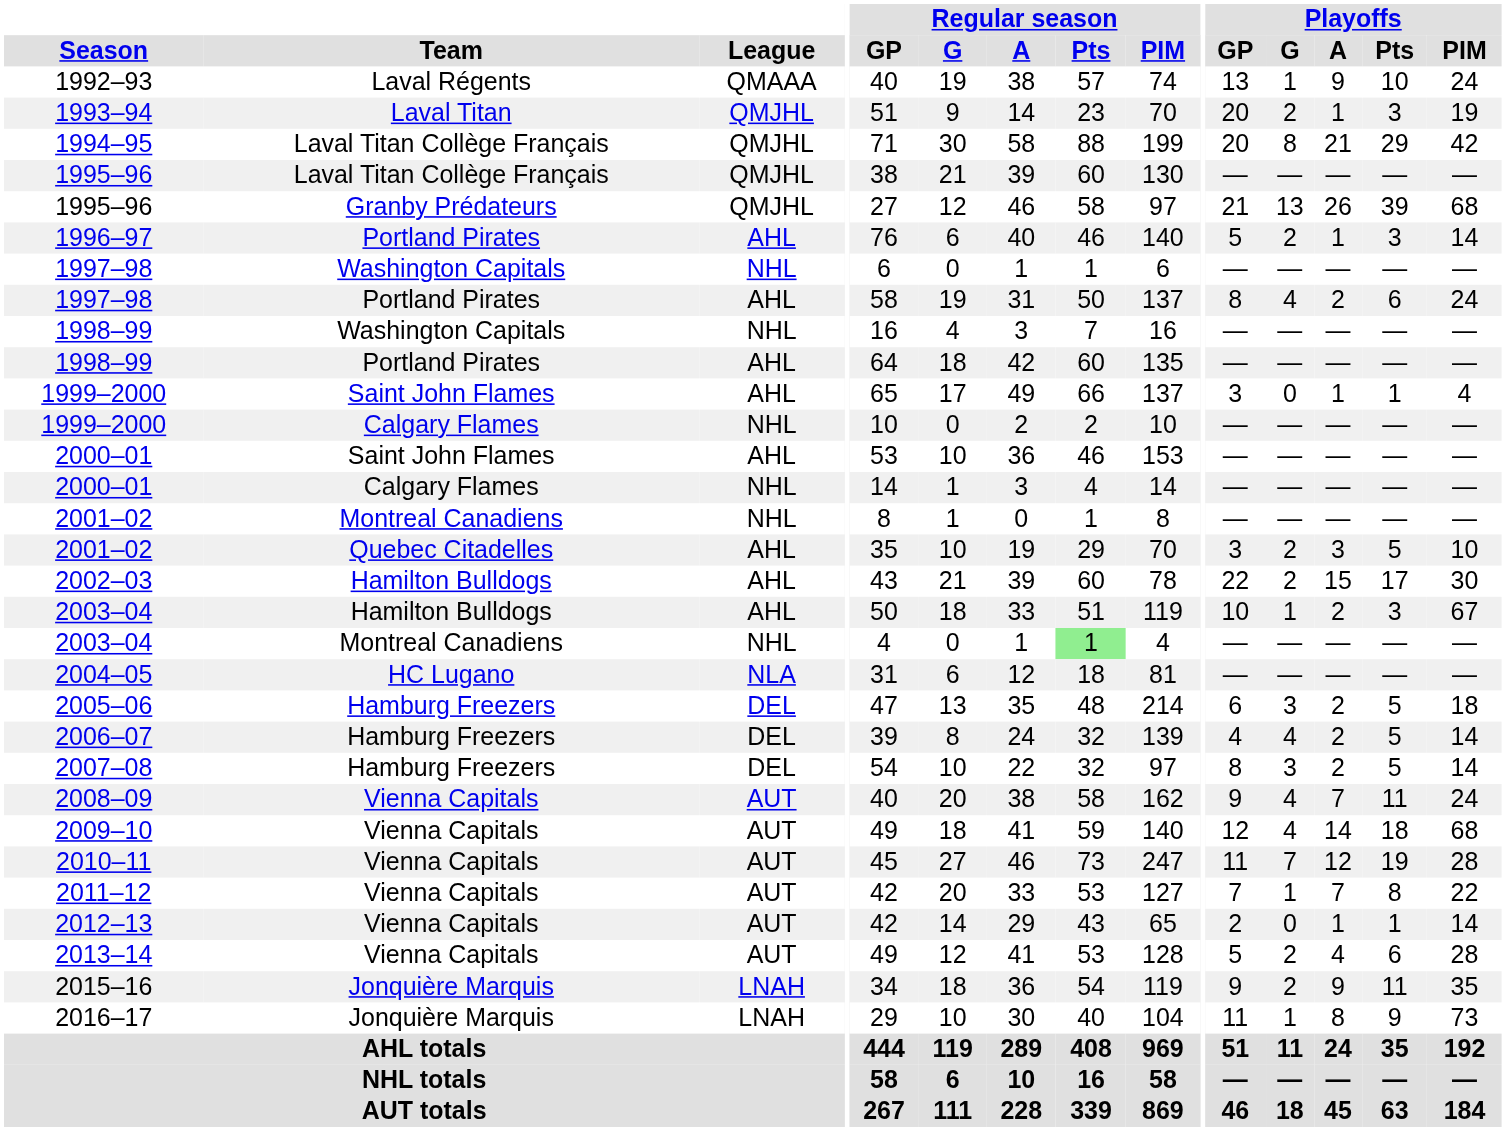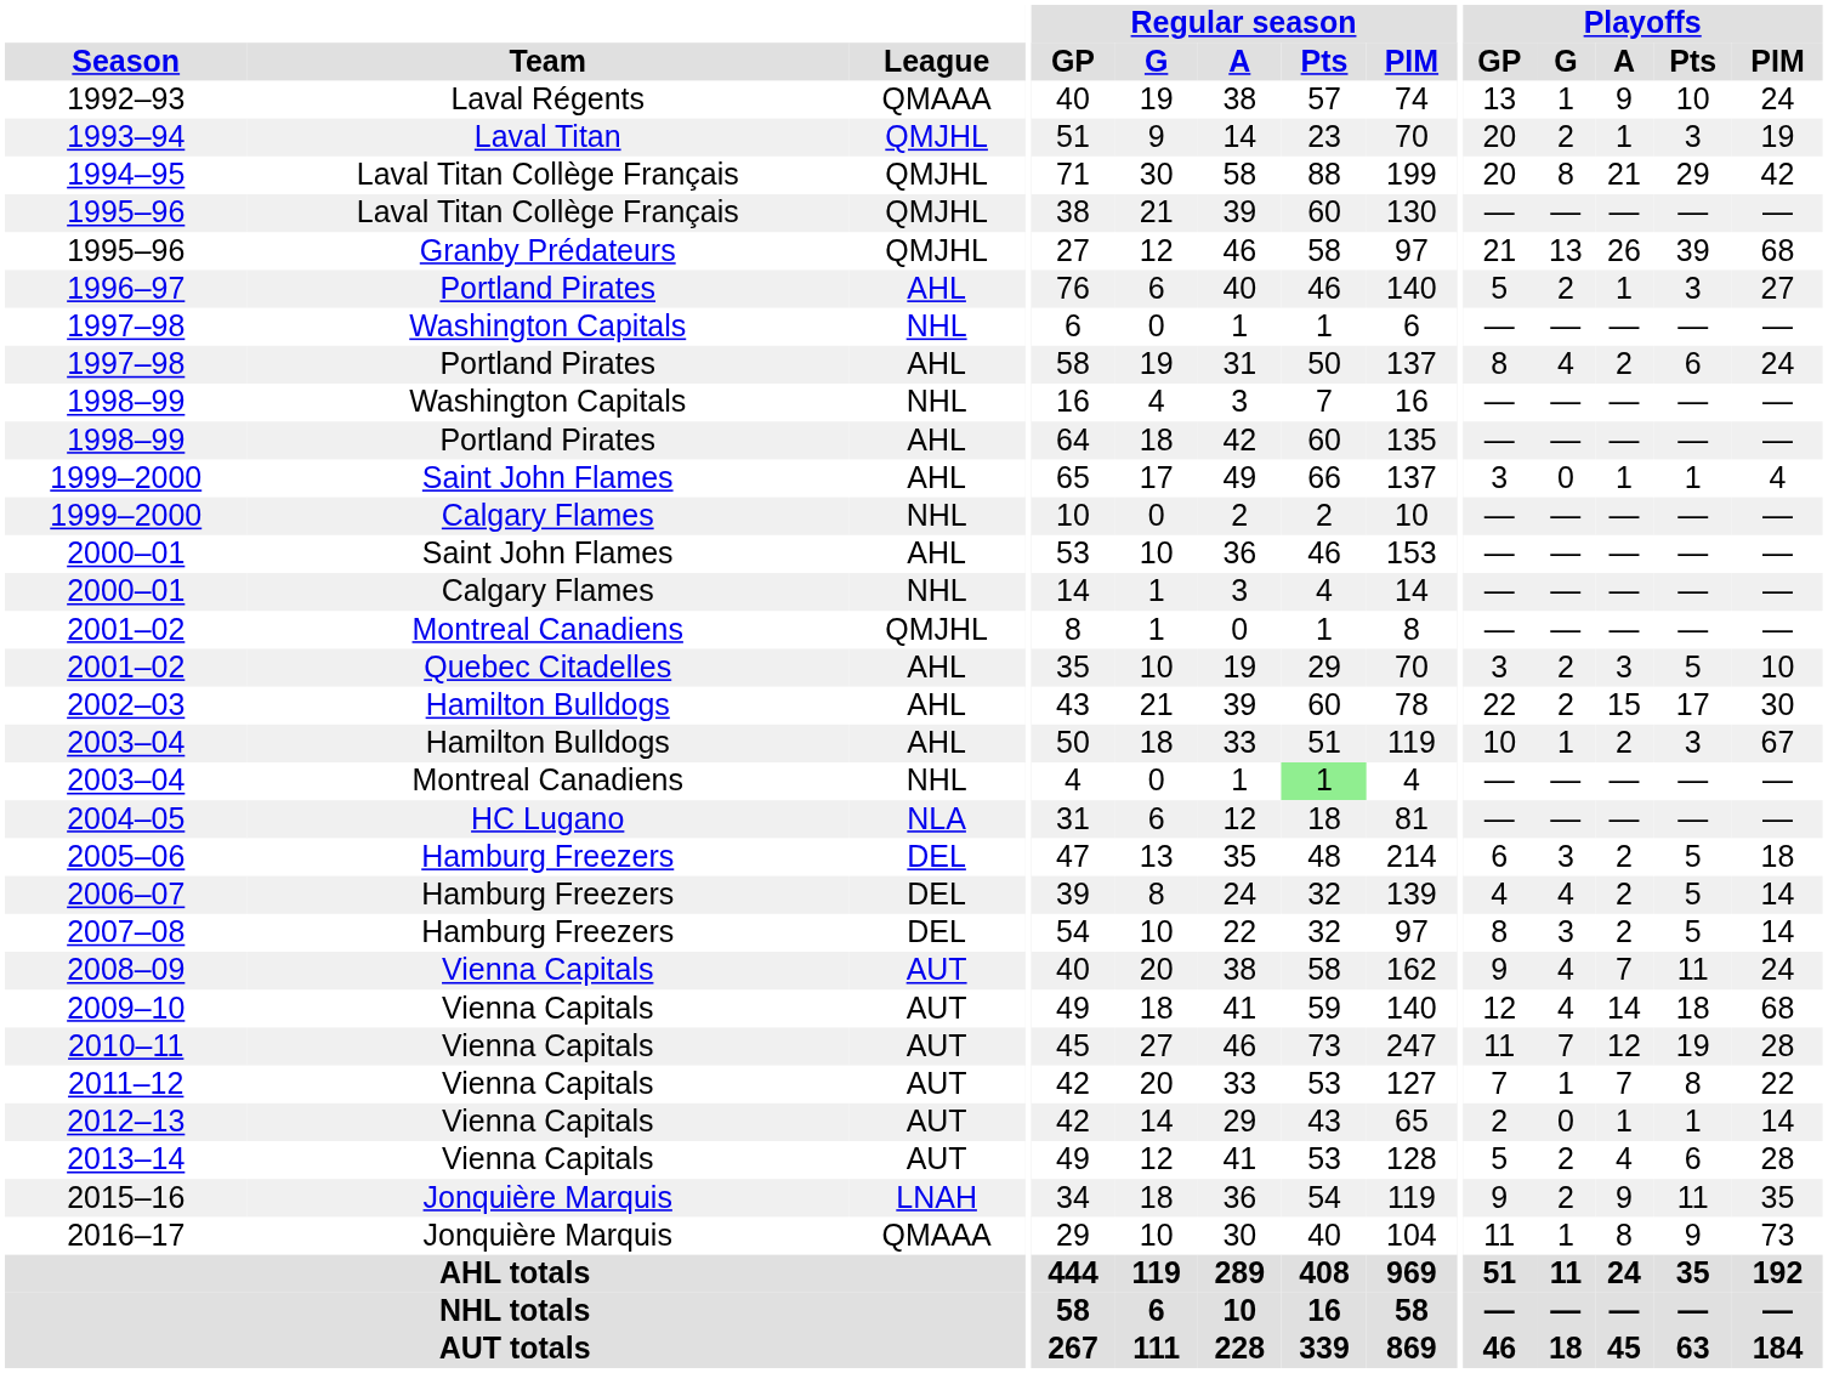1996–97 | Playoffs / PIM: 14 -> 27
2001–02 / Montreal Canadiens | League: NHL -> QMJHL
2016–17 | League: LNAH -> QMAAA
